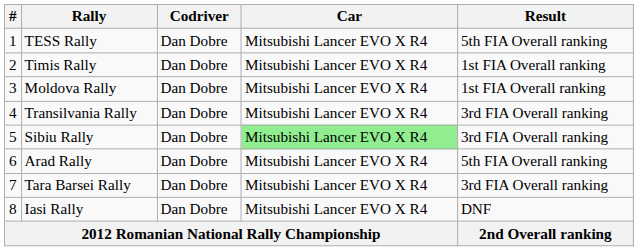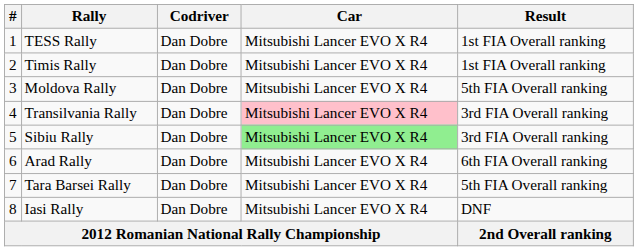TESS Rally | Result: 5th FIA Overall ranking -> 1st FIA Overall ranking
Moldova Rally | Result: 1st FIA Overall ranking -> 5th FIA Overall ranking
Transilvania Rally | Car: no background -> pink background
Arad Rally | Result: 5th FIA Overall ranking -> 6th FIA Overall ranking
Tara Barsei Rally | Result: 3rd FIA Overall ranking -> 5th FIA Overall ranking
